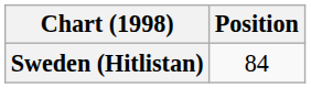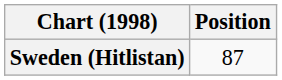Sweden (Hitlistan) | Position: 84 -> 87
